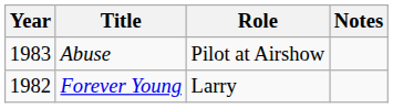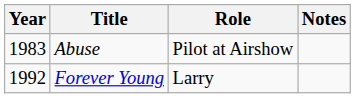Forever Young | Year: 1982 -> 1992
